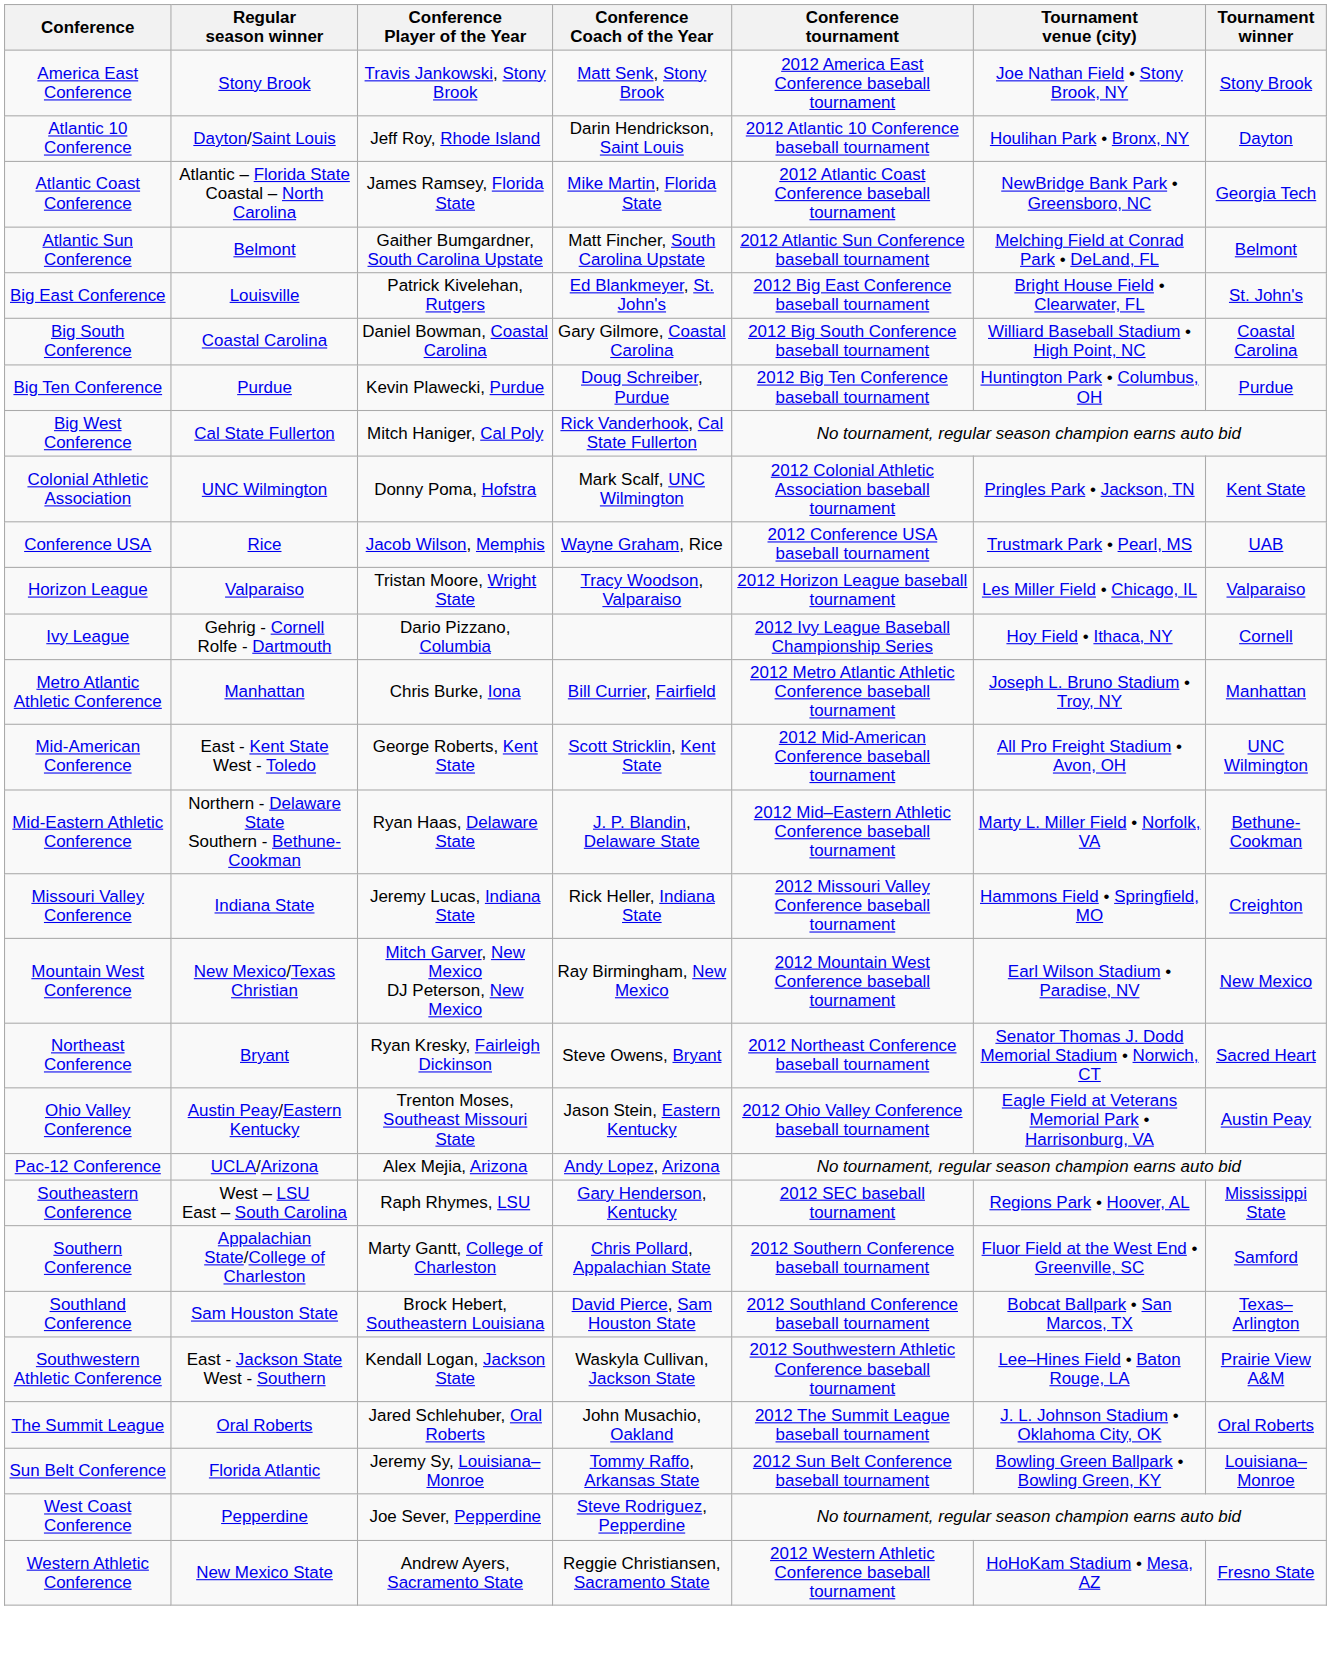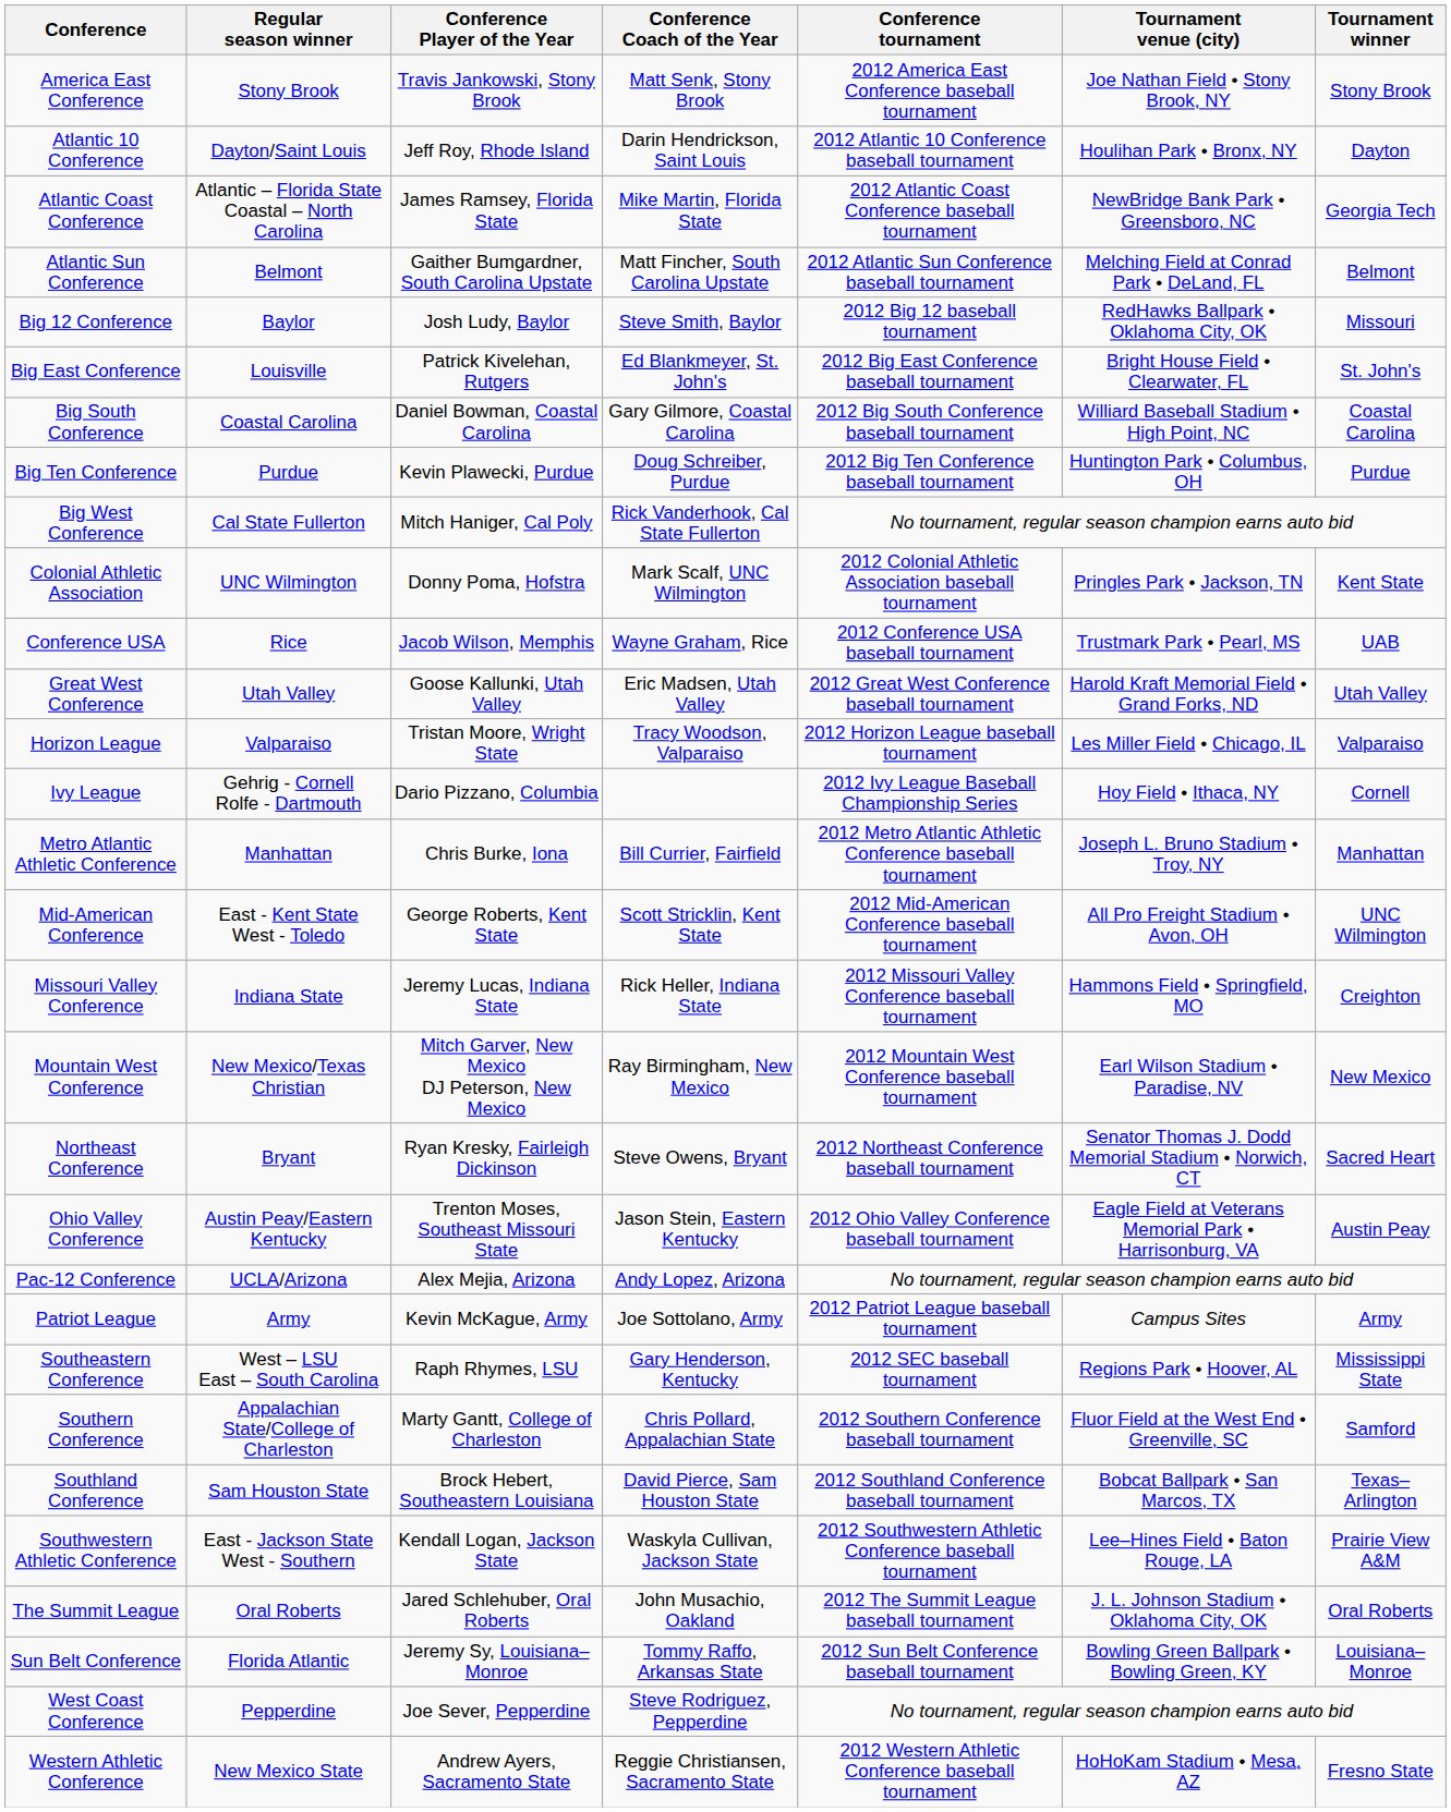+ row: Big 12 Conference | Baylor | Josh Ludy, Baylor | Steve Smith, Baylor | 2012 Big 12 baseball tournament | RedHawks Ballpark • Oklahoma City, OK | Missouri
+ row: Great West Conference | Utah Valley | Goose Kallunki, Utah Valley | Eric Madsen, Utah Valley | 2012 Great West Conference baseball tournament | Harold Kraft Memorial Field • Grand Forks, ND | Utah Valley
- row: Mid-Eastern Athletic Conference | Northern - Delaware State Southern - Bethune-Cookman | Ryan Haas, Delaware State | J. P. Blandin, Delaware State | 2012 Mid–Eastern Athletic Conference baseball tournament | Marty L. Miller Field • Norfolk, VA | Bethune-Cookman
+ row: Patriot League | Army | Kevin McKague, Army | Joe Sottolano, Army | 2012 Patriot League baseball tournament | Campus Sites | Army
